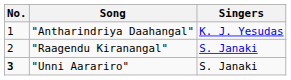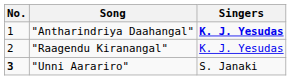"Antharindriya Daahangal" | Singers: normal -> bold
"Raagendu Kiranangal" | Singers: S. Janaki -> K. J. Yesudas
